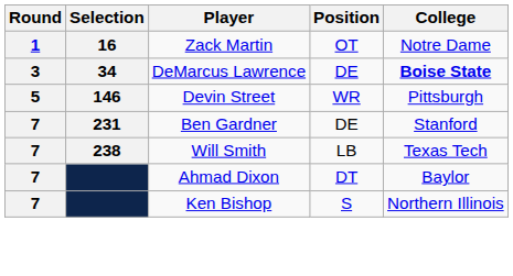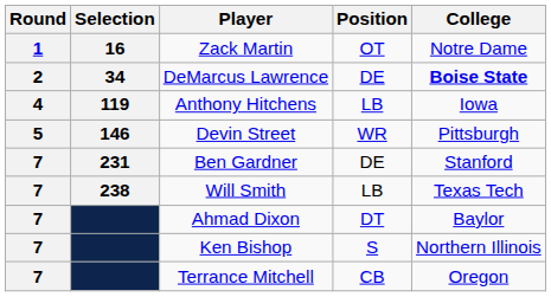DeMarcus Lawrence | Round: 3 -> 2
+ row: 4 | 119 | Anthony Hitchens | LB | Iowa
+ row: 7 | Terrance Mitchell | CB | Oregon
